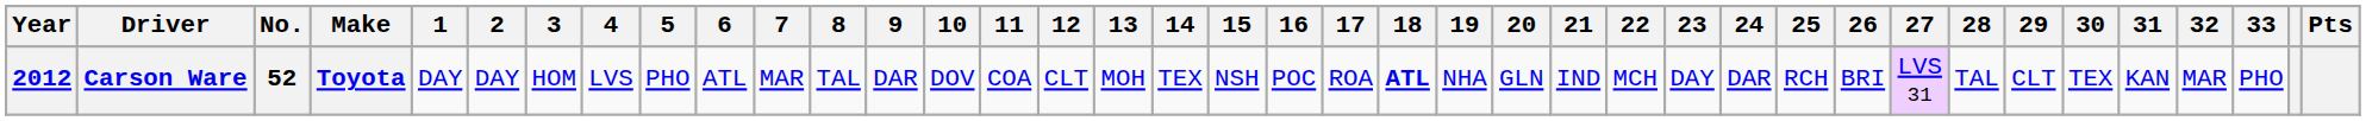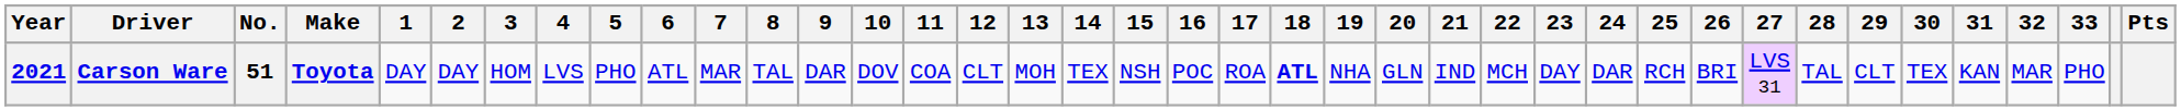Carson Ware | Year: 2012 -> 2021
Carson Ware | No.: 52 -> 51
